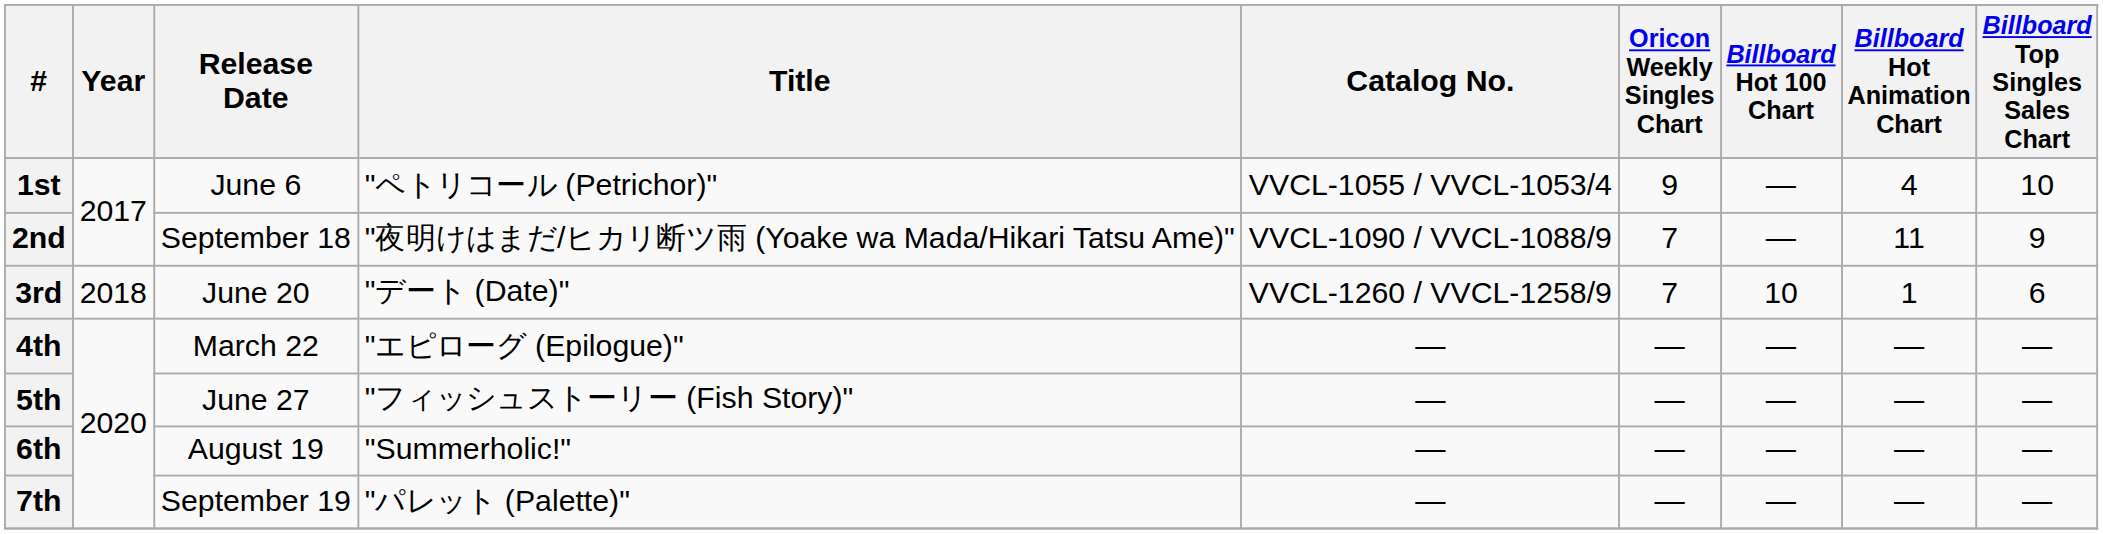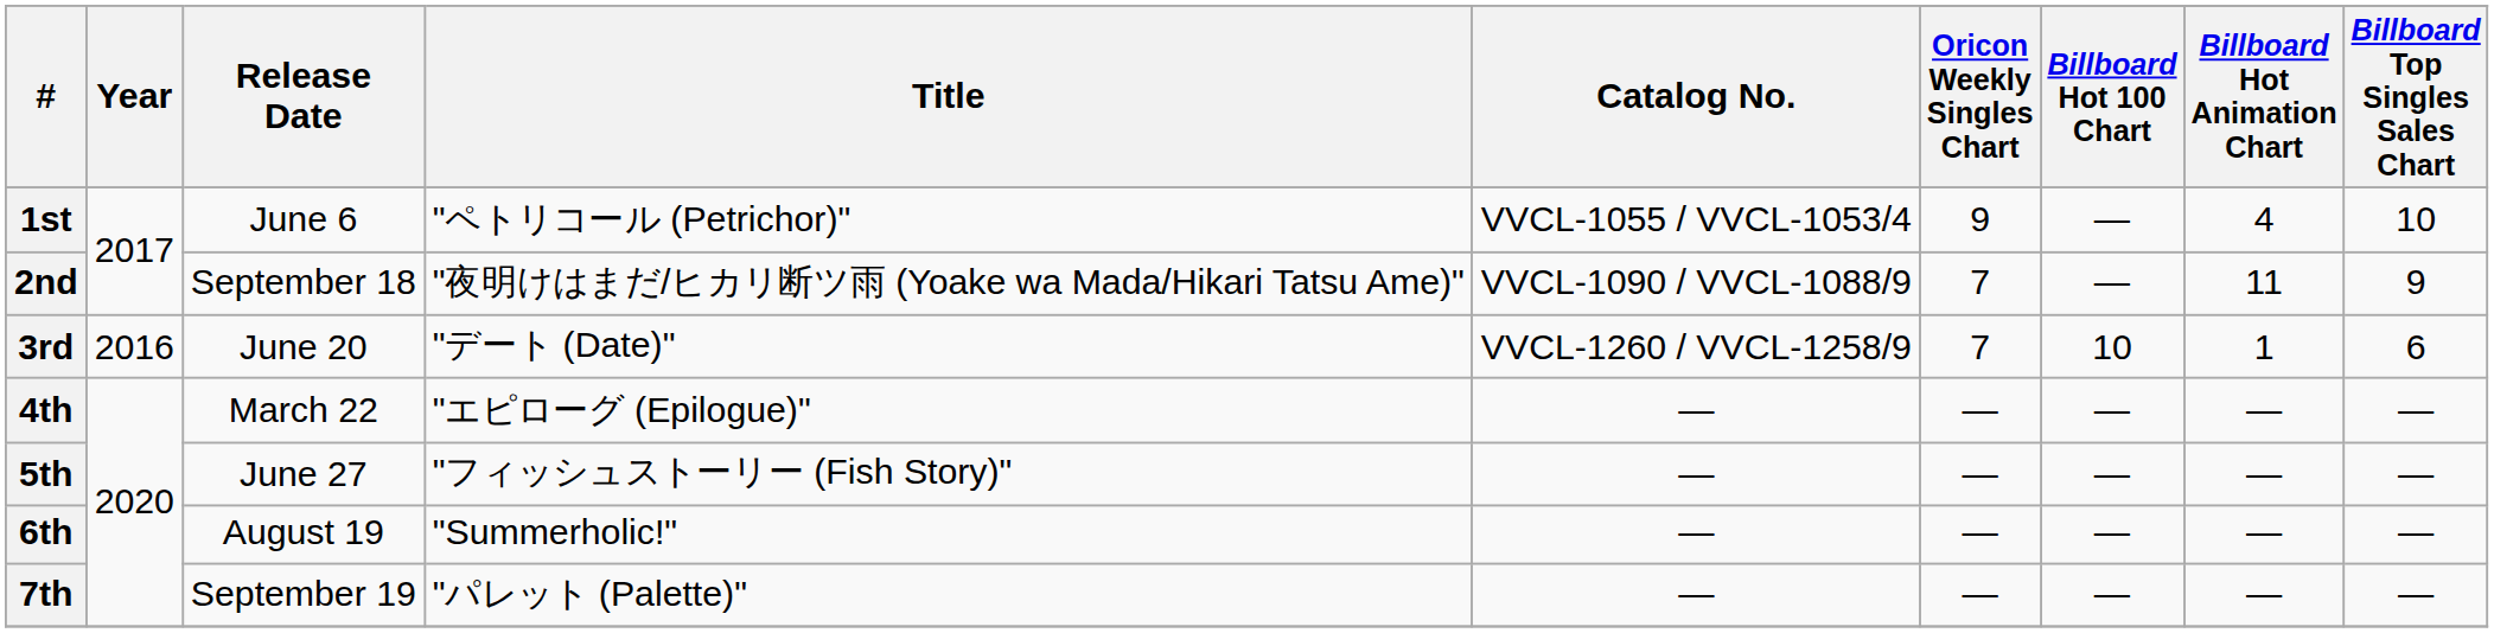3rd | Year: 2018 -> 2016
